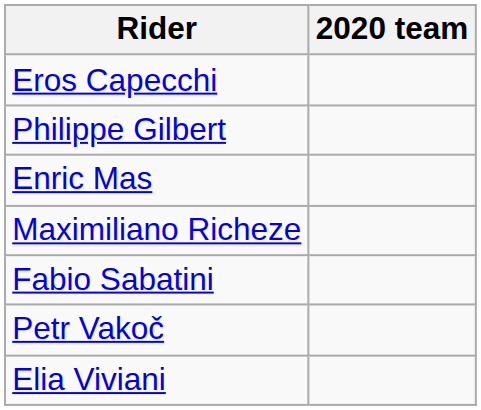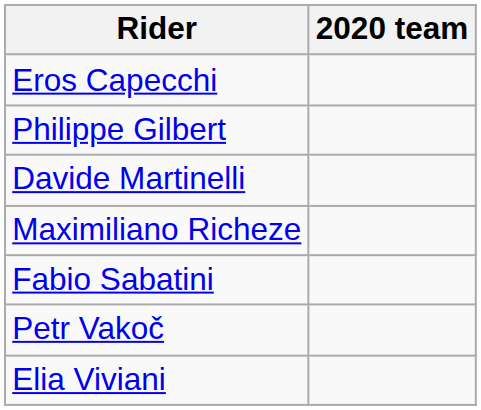+ row: Davide Martinelli
- row: Enric Mas
